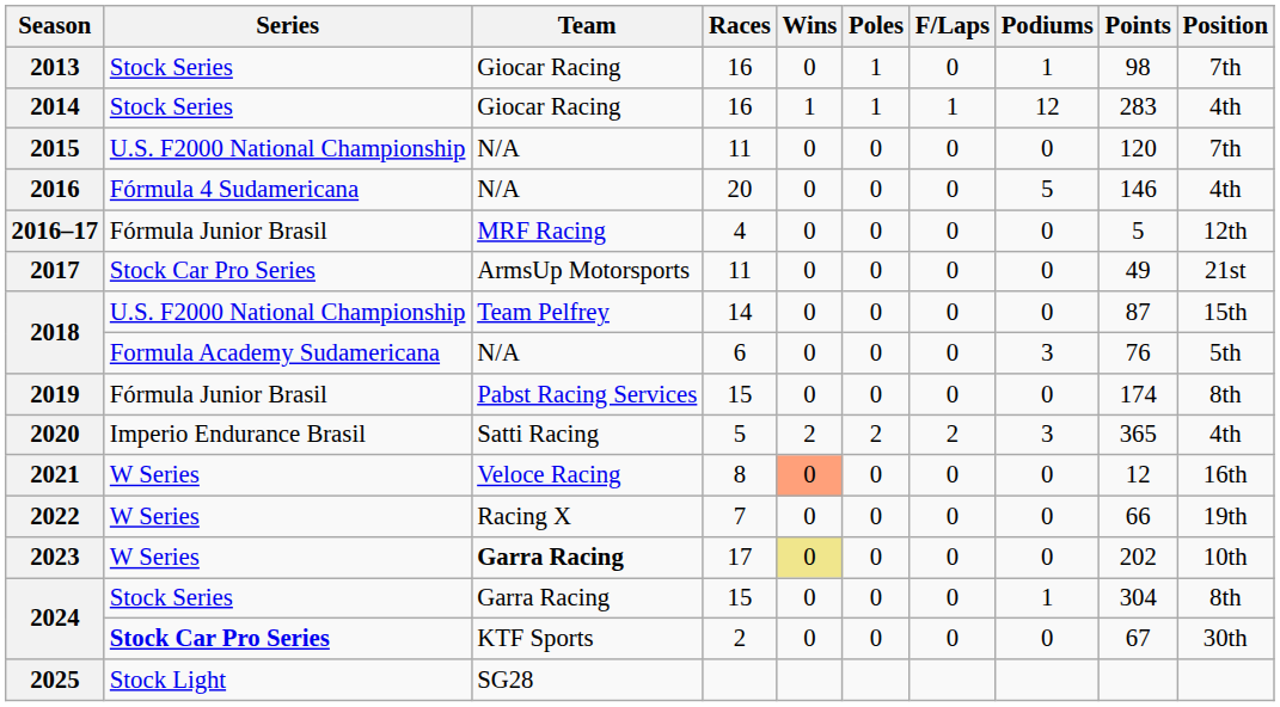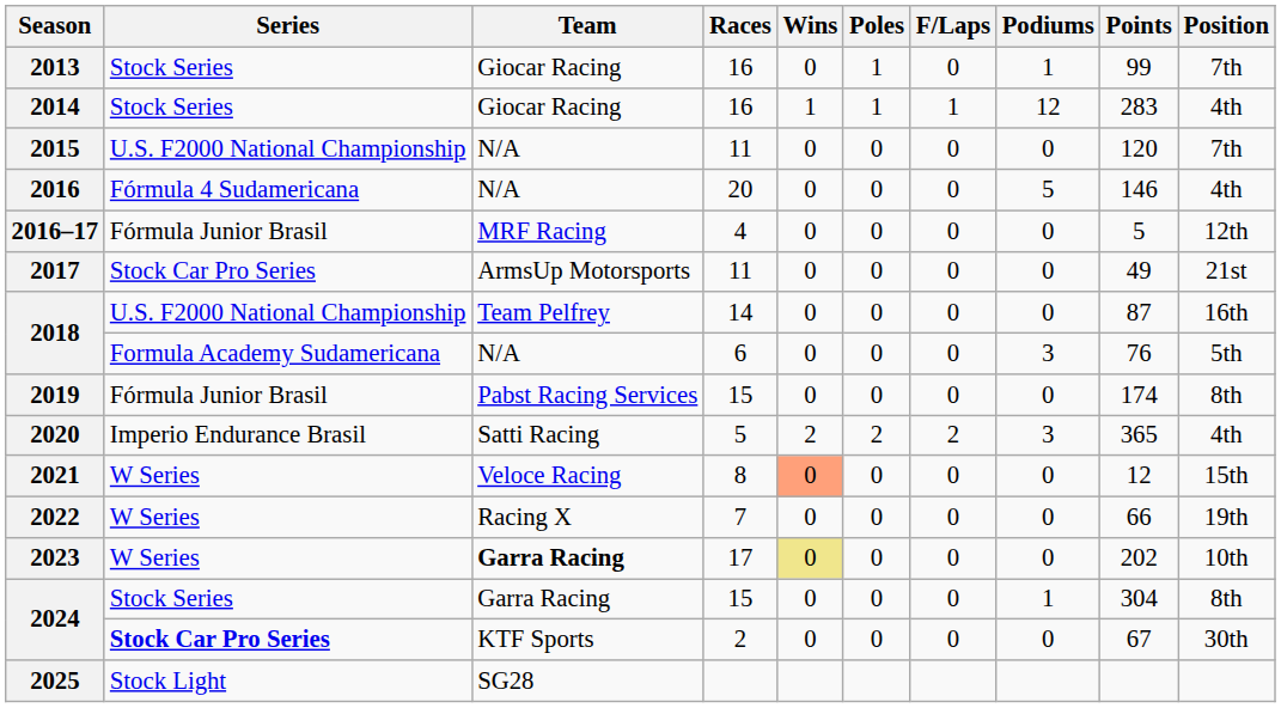2013 | Points: 98 -> 99
2018 / 14 | Position: 15th -> 16th
2021 | Position: 16th -> 15th
